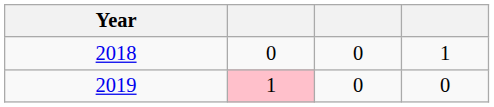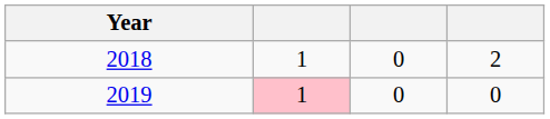2018 | column 2: 0 -> 1
2018 | column 4: 1 -> 2
